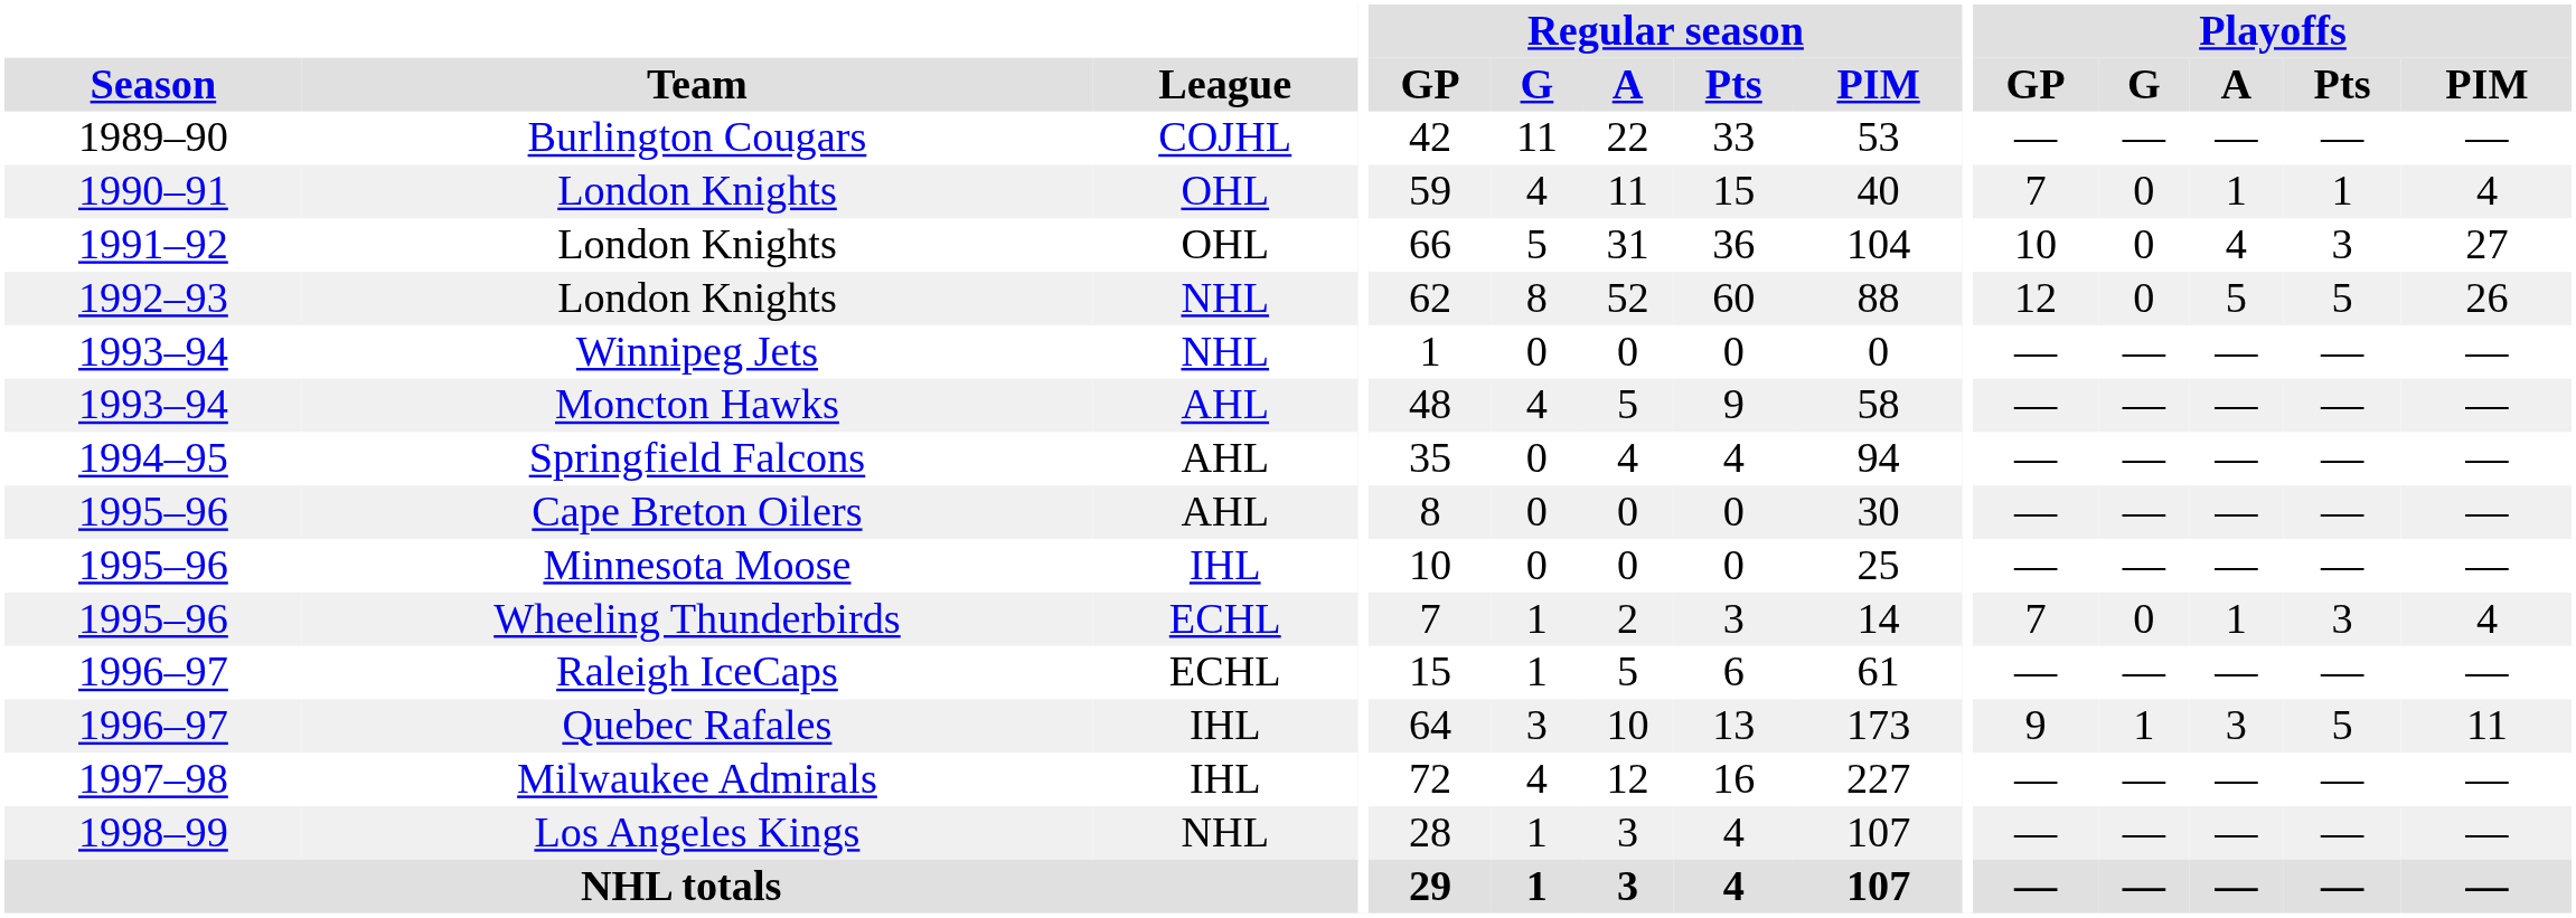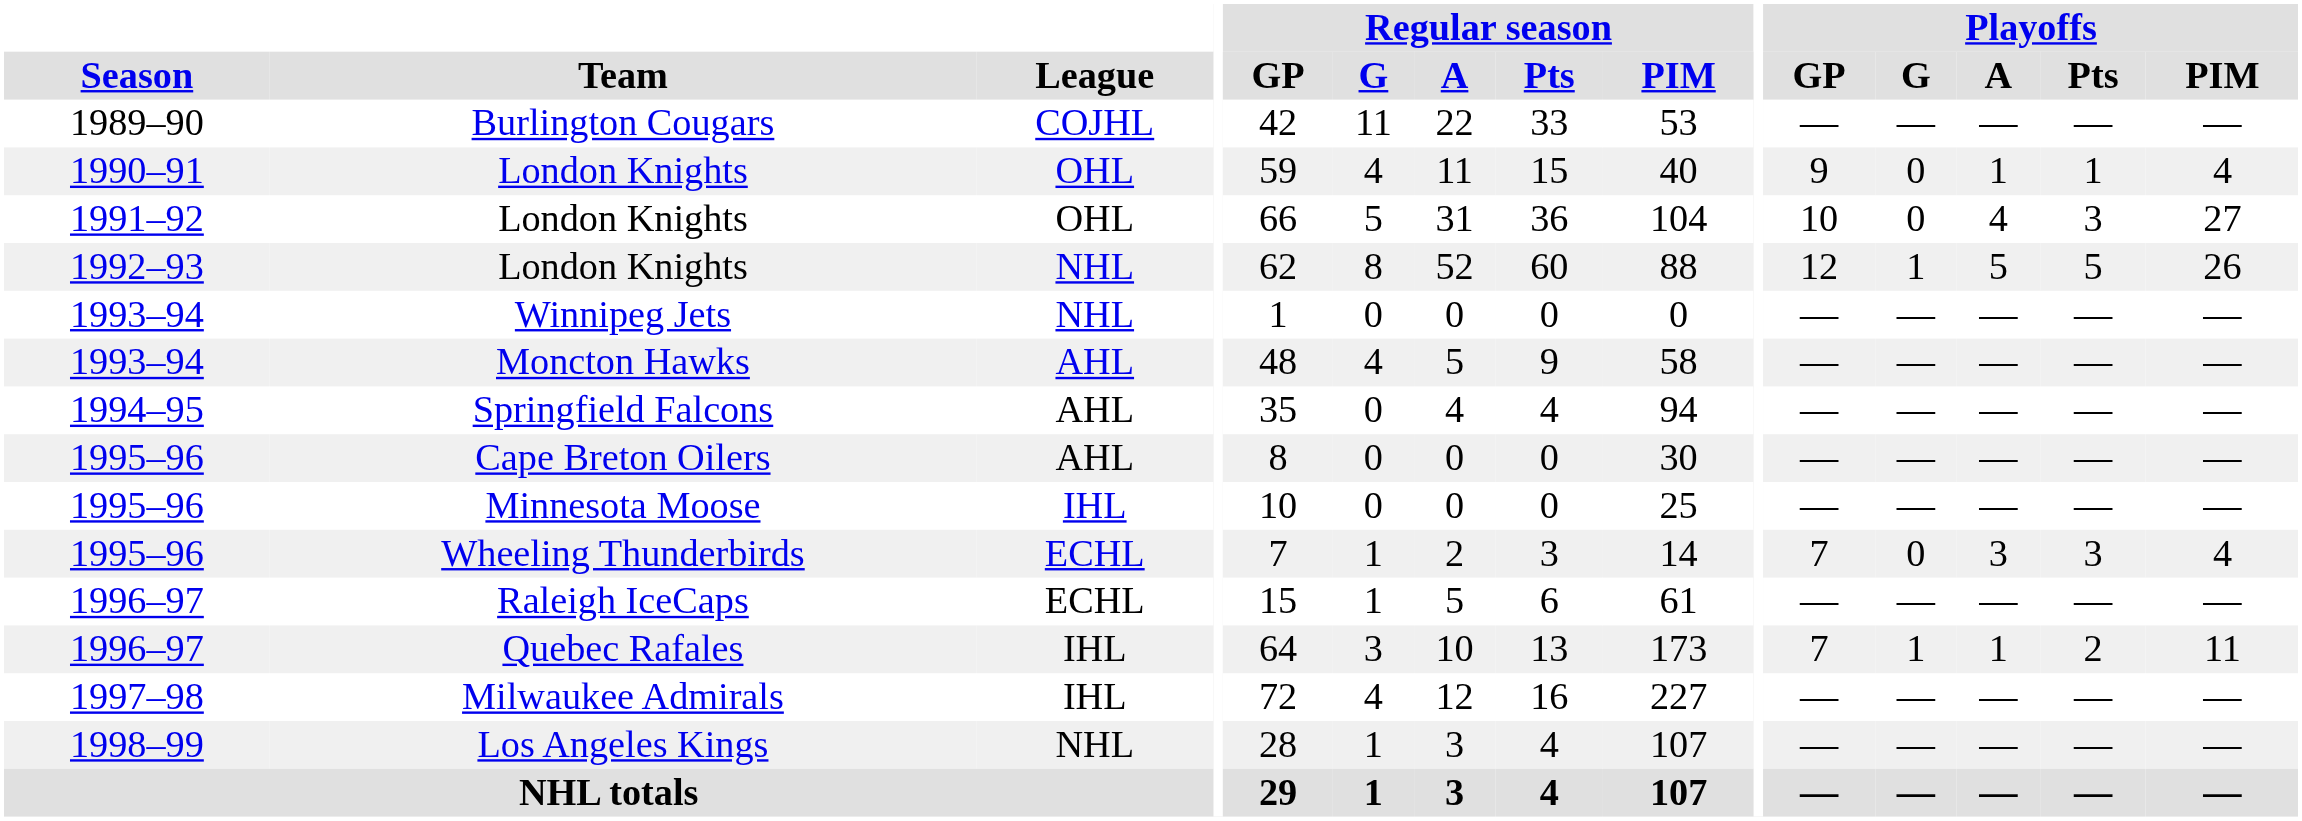1990–91 / London Knights | Playoffs / GP: 7 -> 9
1992–93 / London Knights | Playoffs / G: 0 -> 1
Wheeling Thunderbirds | Playoffs / A: 1 -> 3
Quebec Rafales | Playoffs / GP: 9 -> 7
Quebec Rafales | Playoffs / A: 3 -> 1
Quebec Rafales | Playoffs / Pts: 5 -> 2
